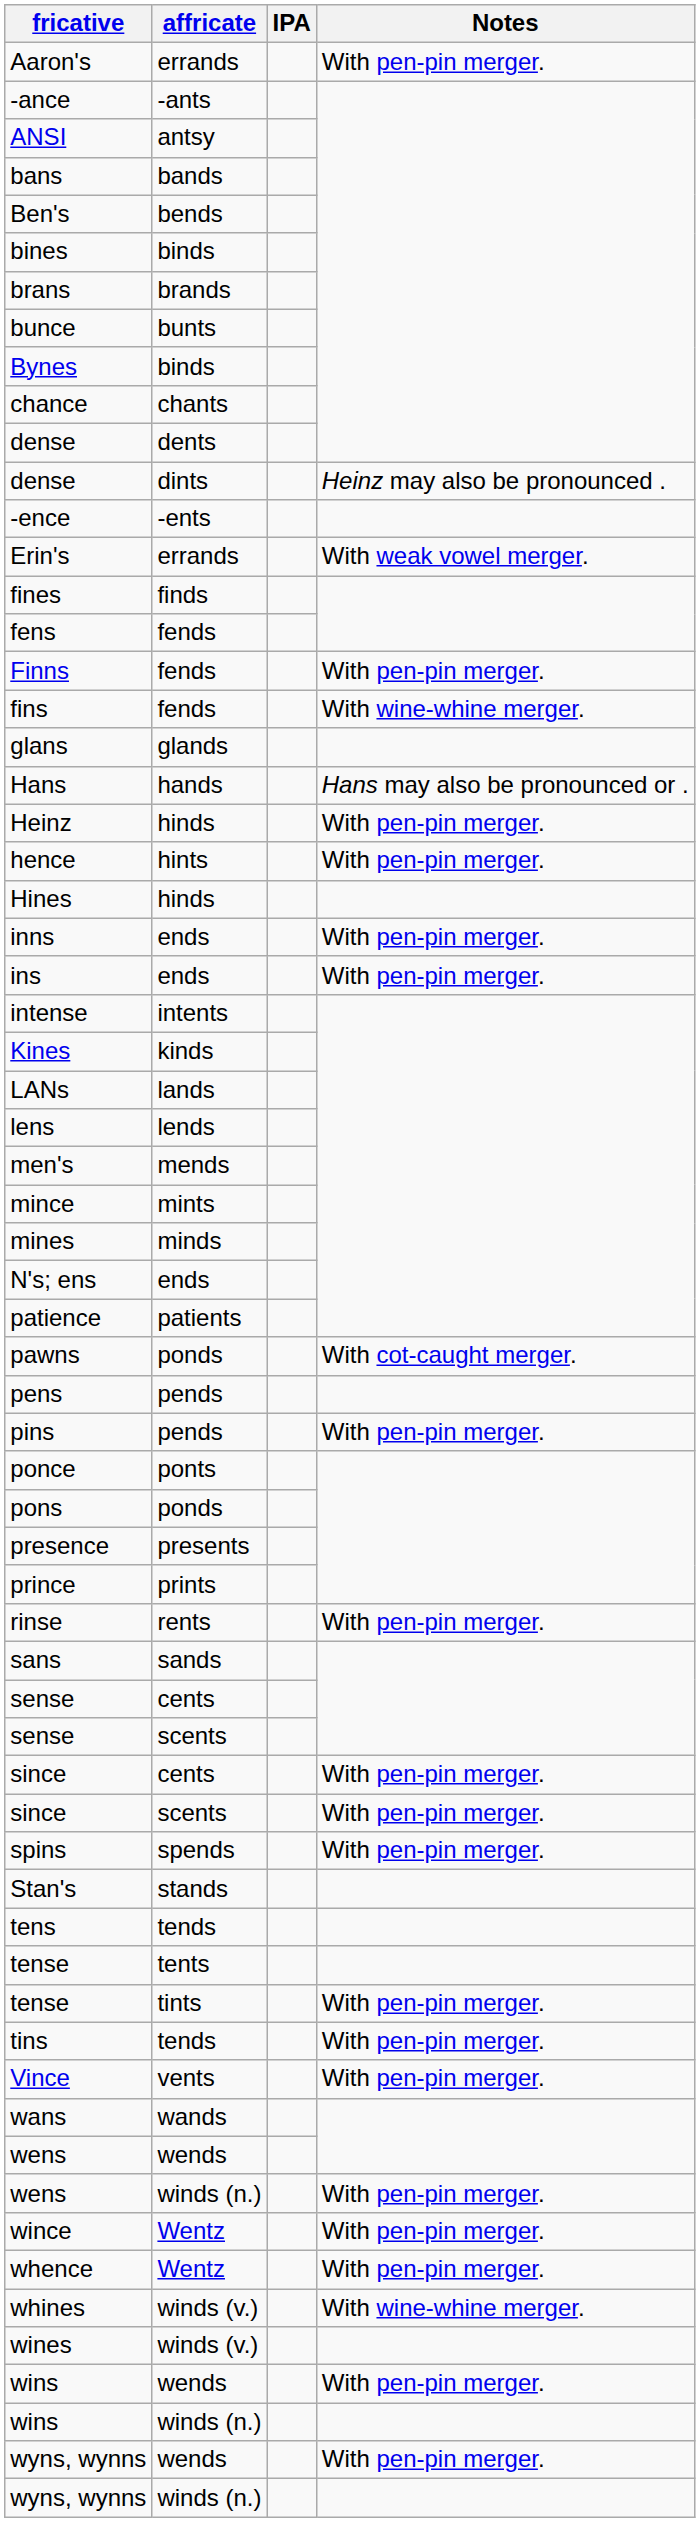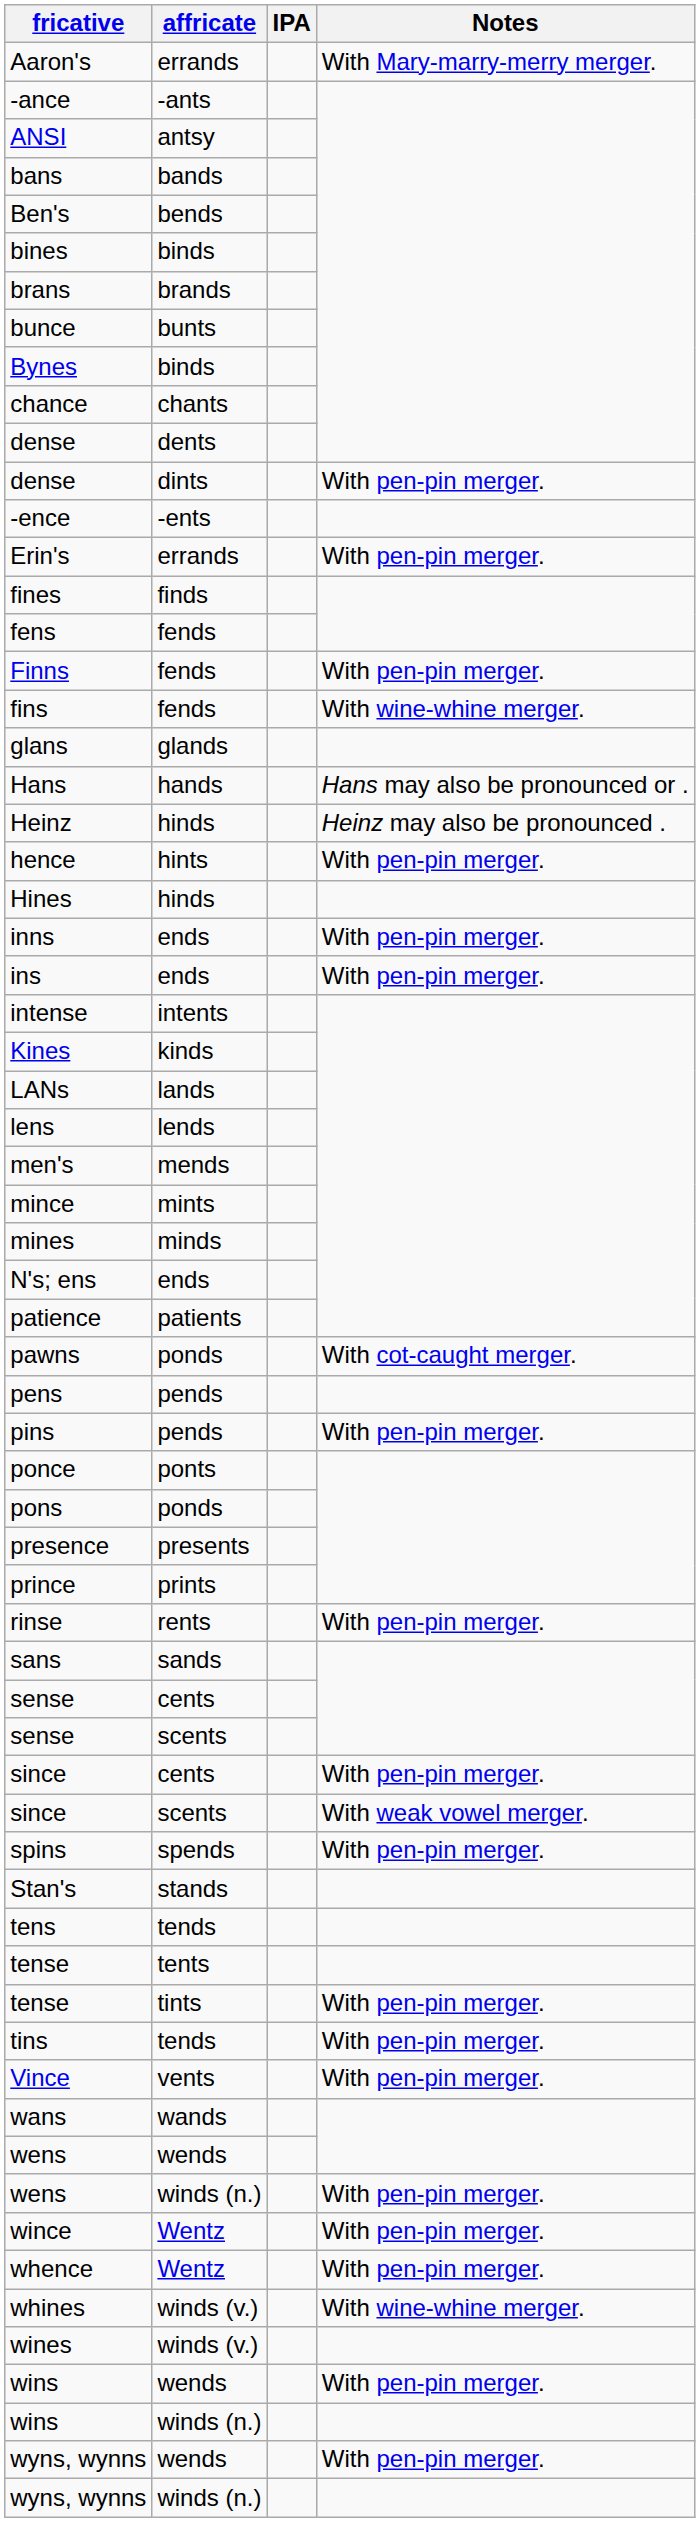Aaron's | Notes: With pen-pin merger. -> With Mary-marry-merry merger.
dense / dints | Notes: Heinz may also be pronounced . -> With pen-pin merger.
Erin's | Notes: With weak vowel merger. -> With pen-pin merger.
Heinz | Notes: With pen-pin merger. -> Heinz may also be pronounced .
since / scents | Notes: With pen-pin merger. -> With weak vowel merger.
